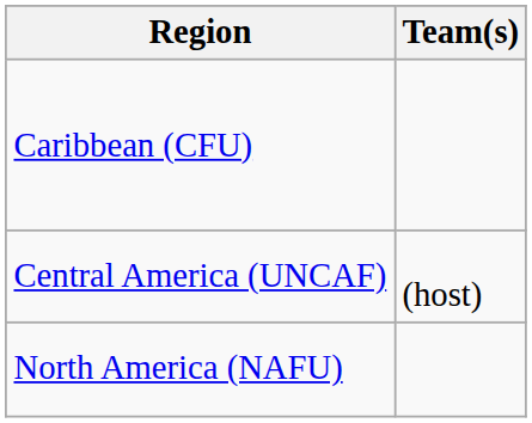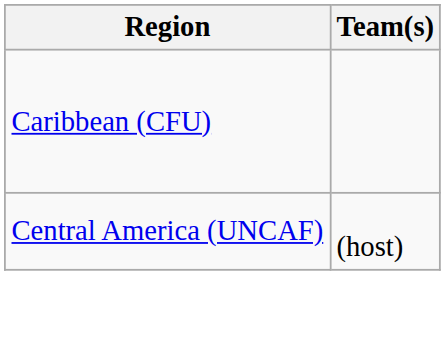- row: North America (NAFU)
